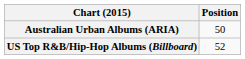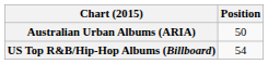US Top R&B/Hip-Hop Albums (Billboard) | Position: 52 -> 54
